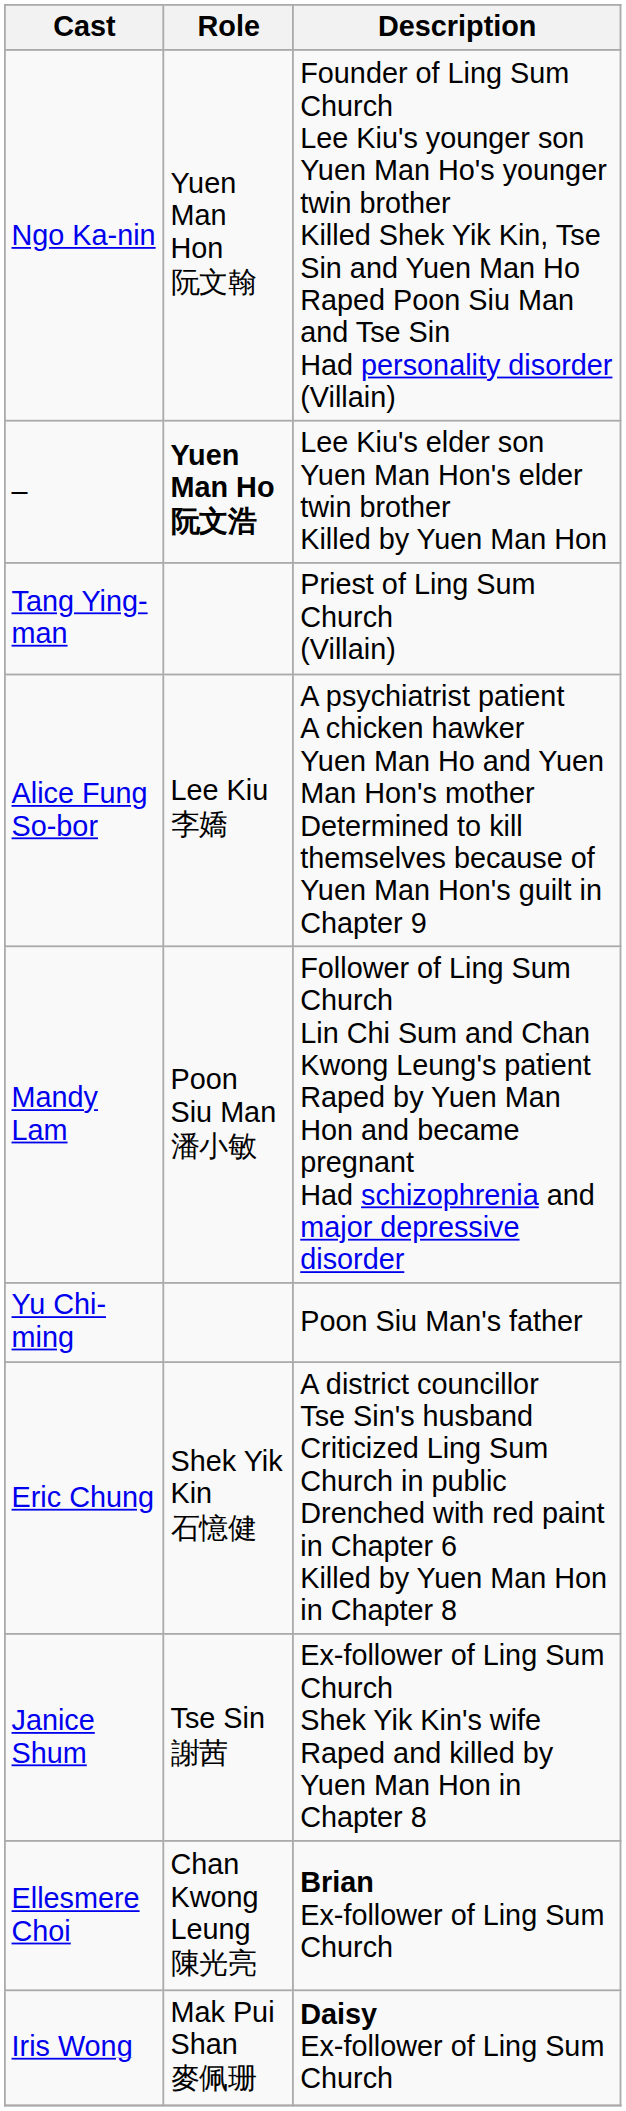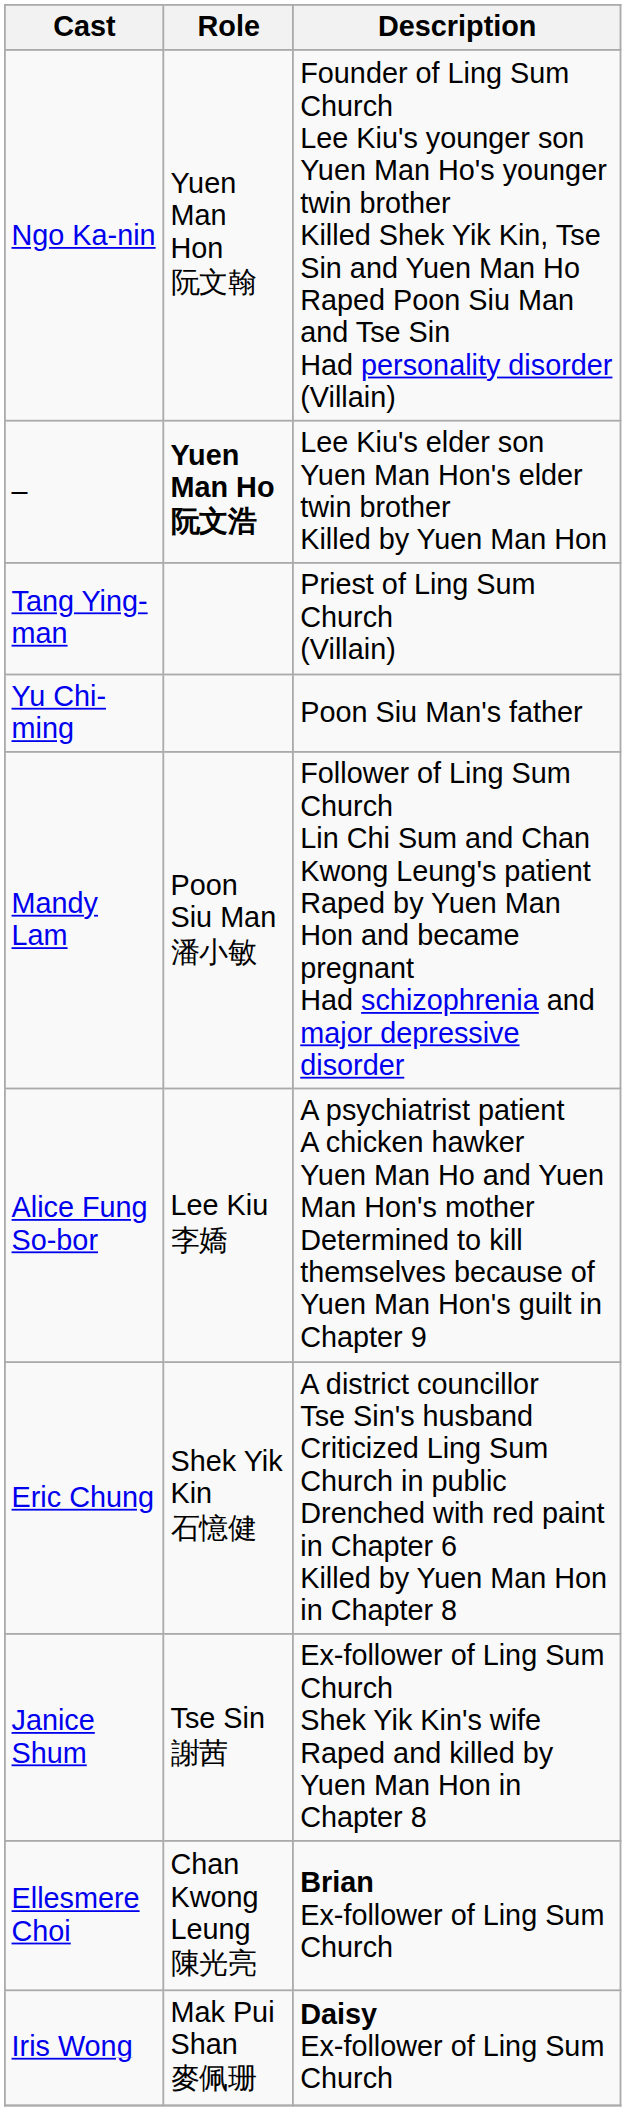rows swapped: Alice Fung So-bor <-> Yu Chi-ming
